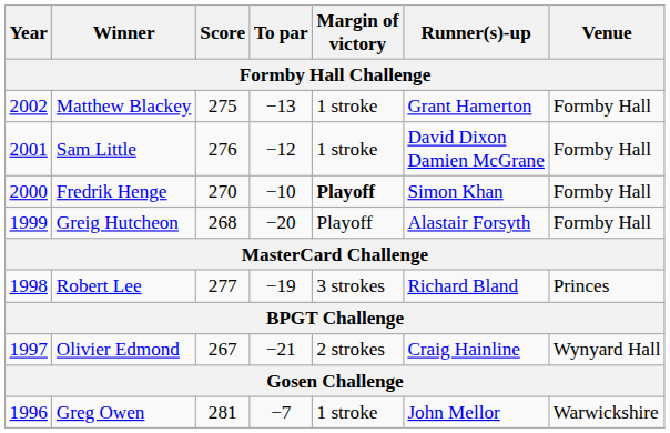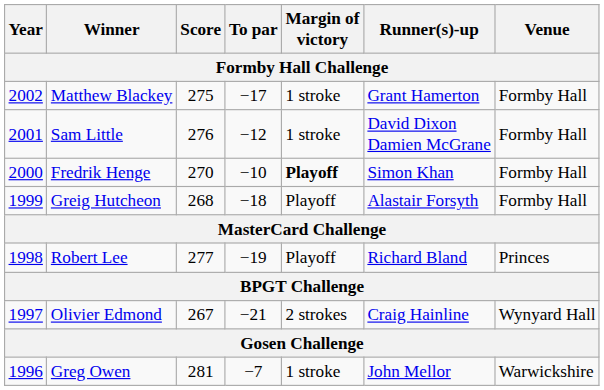Matthew Blackey | To par: −13 -> −17
Greig Hutcheon | To par: −20 -> −18
Robert Lee | Margin of victory: 3 strokes -> Playoff
